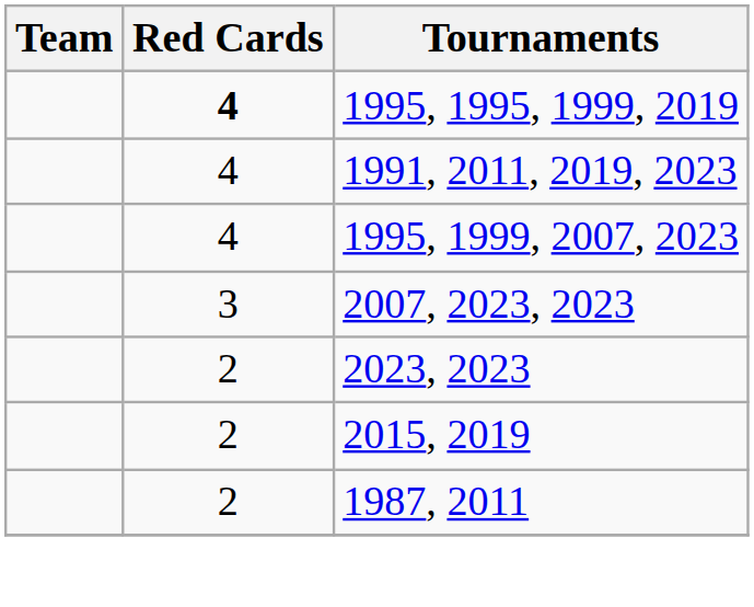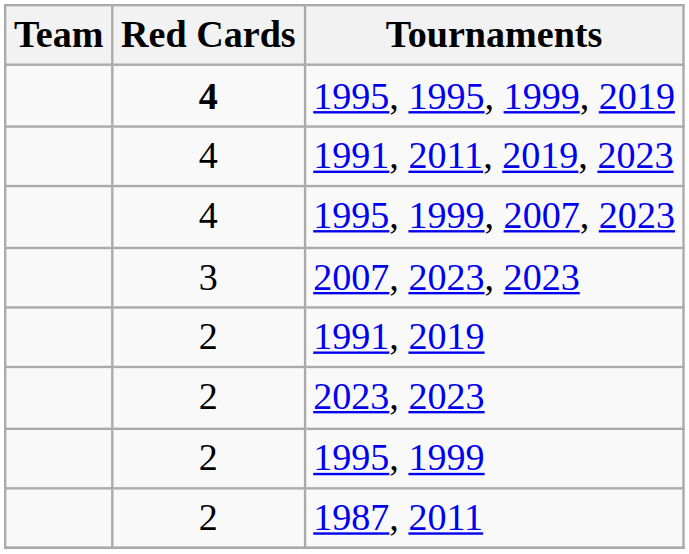+ row: 2 | 1991, 2019
+ row: 2 | 1995, 1999
- row: 2 | 2015, 2019
